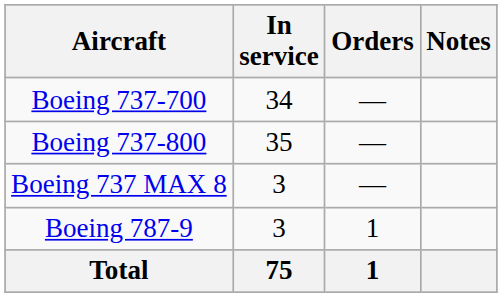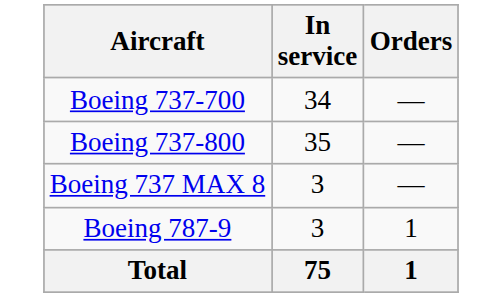- column: Notes
